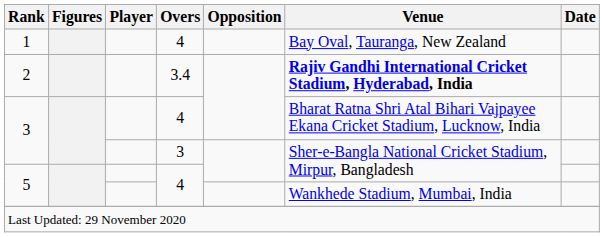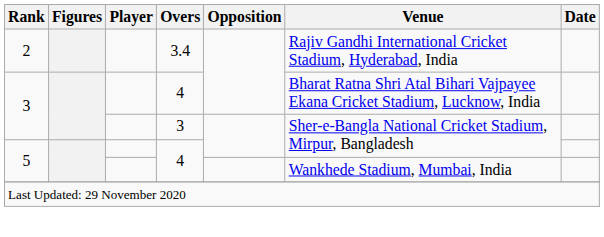- row: 1 | 4 | Bay Oval, Tauranga, New Zealand
2 | Venue: bold -> normal
